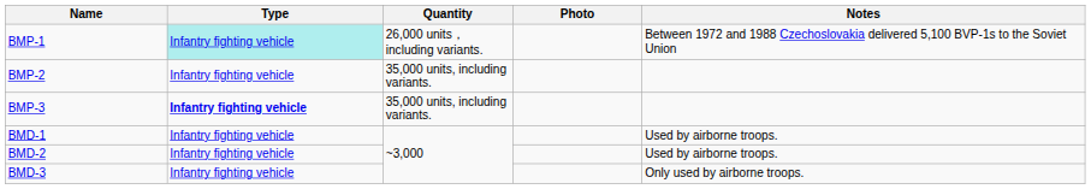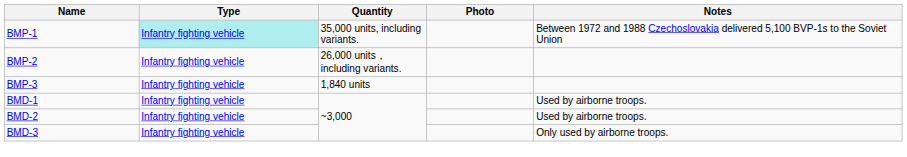BMP-1 | Quantity: 26,000 units， including variants. -> 35,000 units, including variants.
BMP-2 | Quantity: 35,000 units, including variants. -> 26,000 units， including variants.
BMP-3 | Type: bold -> normal
BMP-3 | Quantity: 35,000 units, including variants. -> 1,840 units
